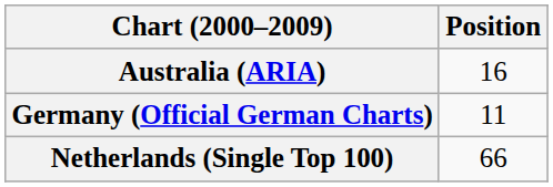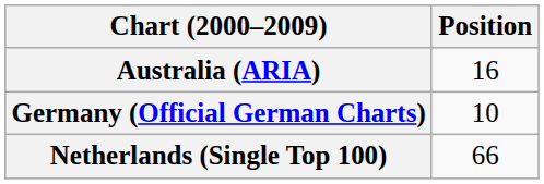Germany (Official German Charts) | Position: 11 -> 10
